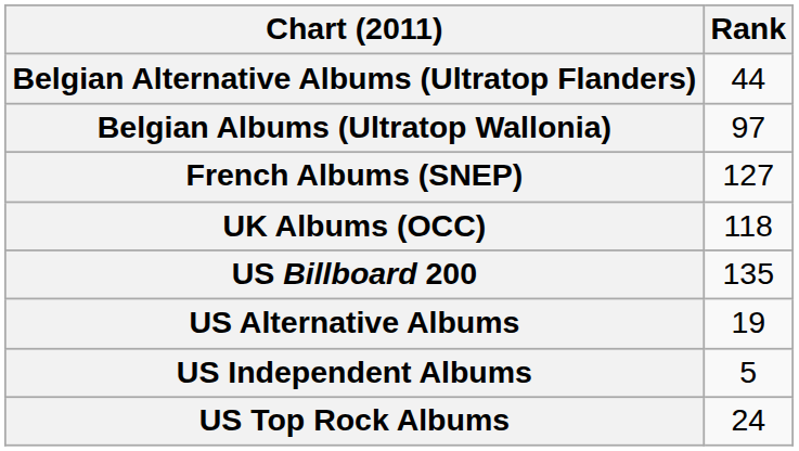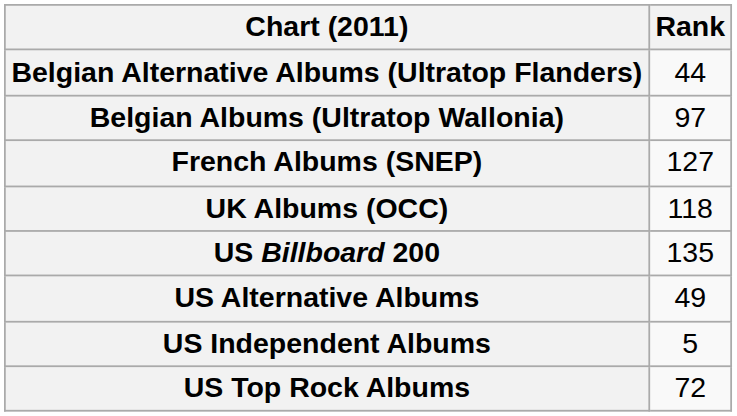US Alternative Albums | Rank: 19 -> 49
US Top Rock Albums | Rank: 24 -> 72
